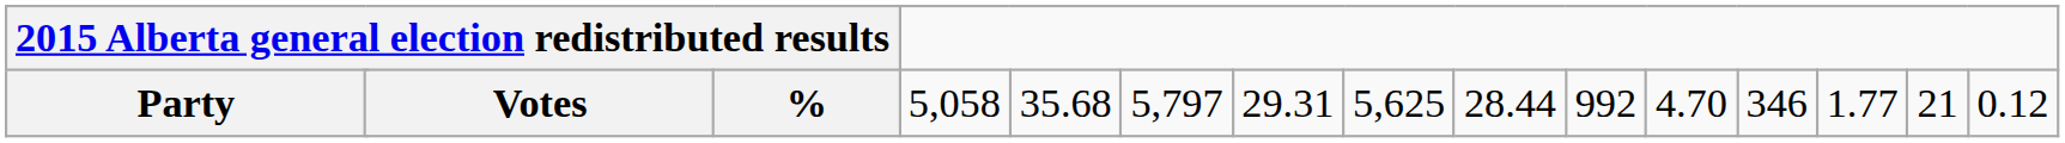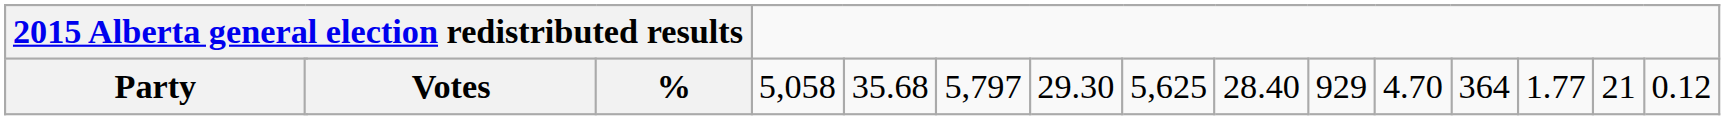Party | column 8: 29.31 -> 29.30
Party | column 10: 28.44 -> 28.40
Party | column 11: 992 -> 929
Party | column 13: 346 -> 364
